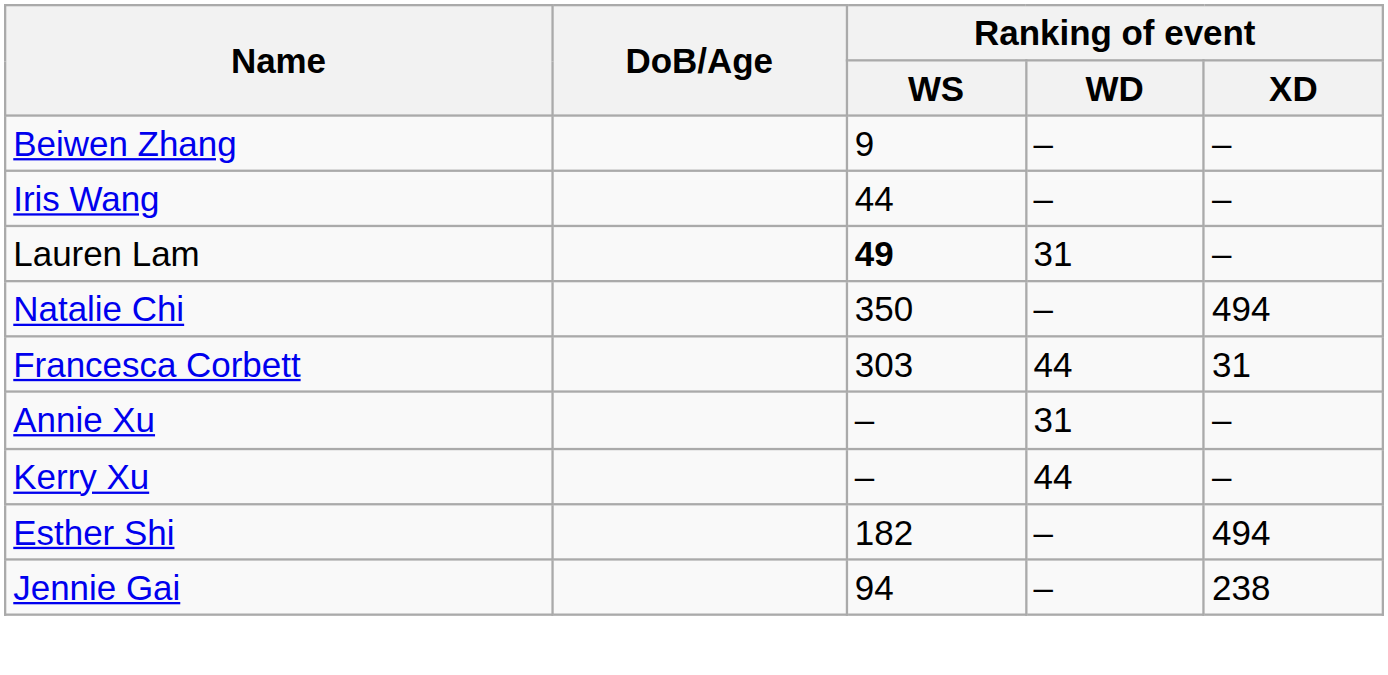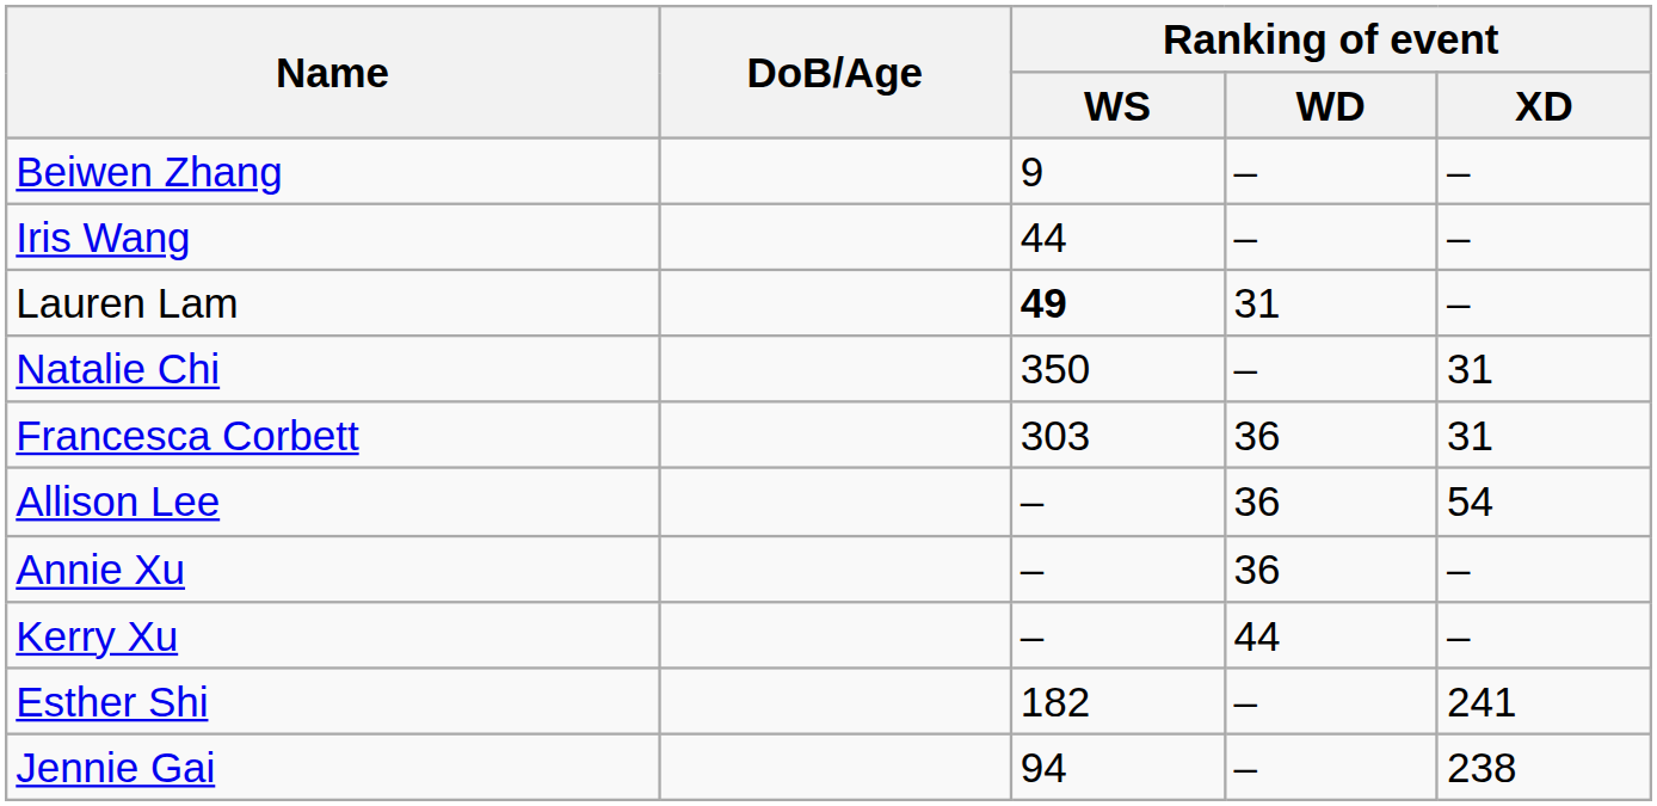Natalie Chi | Ranking of event / XD: 494 -> 31
Francesca Corbett | Ranking of event / WD: 44 -> 36
+ row: Allison Lee | – | 36 | 54
Annie Xu | Ranking of event / WD: 31 -> 36
Esther Shi | Ranking of event / XD: 494 -> 241
